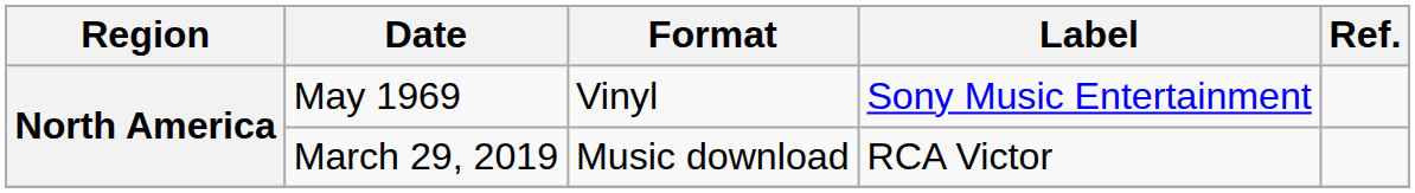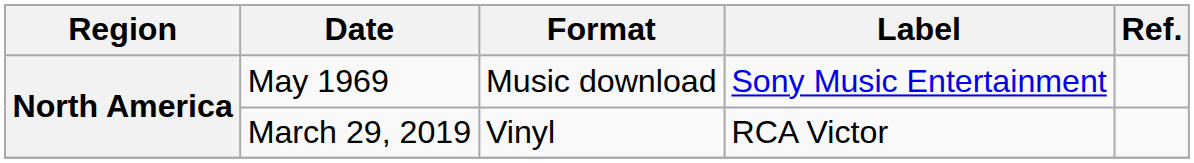May 1969 | Format: Vinyl -> Music download
March 29, 2019 | Format: Music download -> Vinyl
